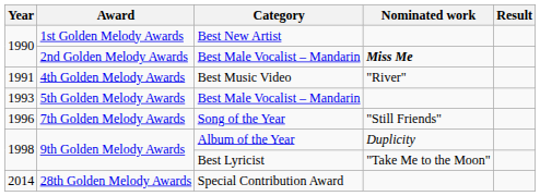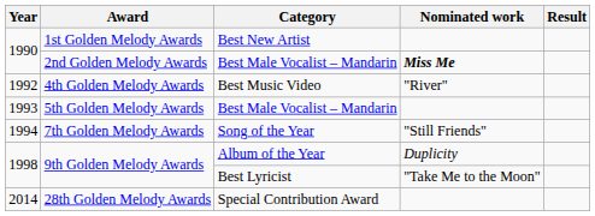4th Golden Melody Awards | Year: 1991 -> 1992
7th Golden Melody Awards | Year: 1996 -> 1994
